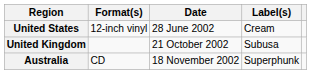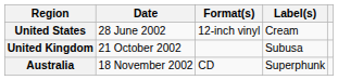columns swapped: Date <-> Format(s)
